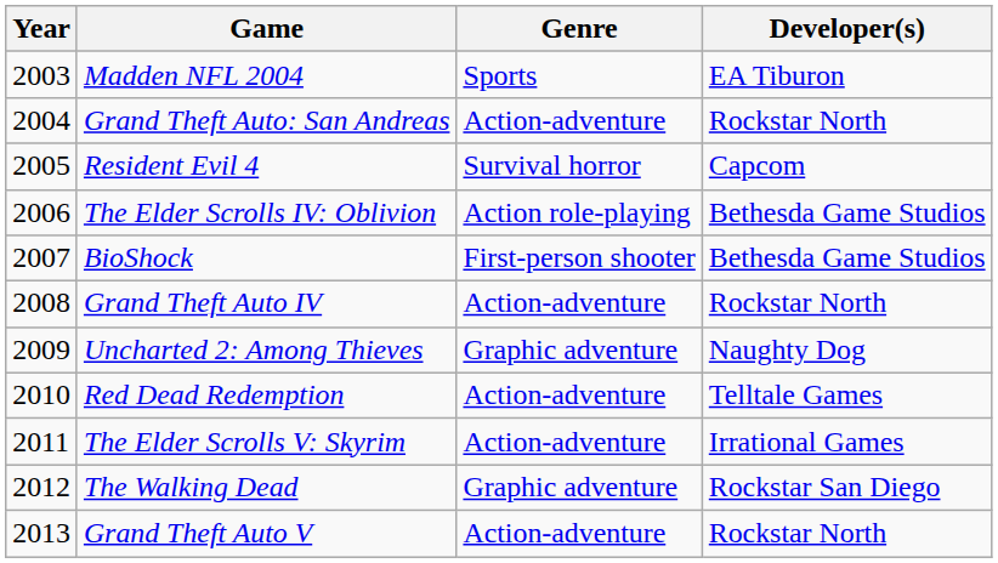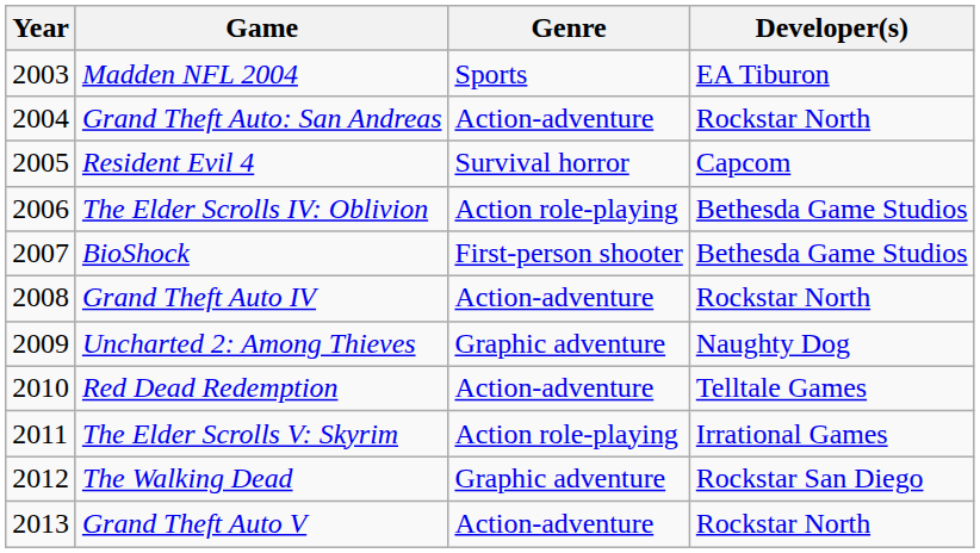The Elder Scrolls V: Skyrim | Genre: Action-adventure -> Action role-playing
